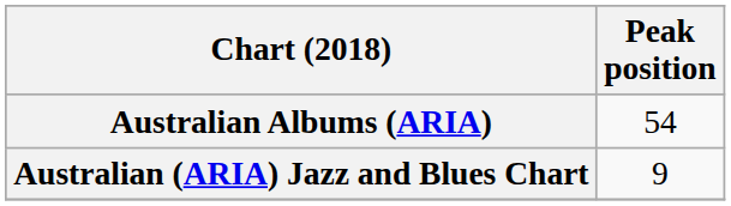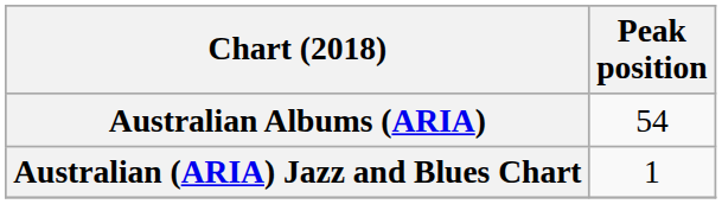Australian (ARIA) Jazz and Blues Chart | Peak position: 9 -> 1
